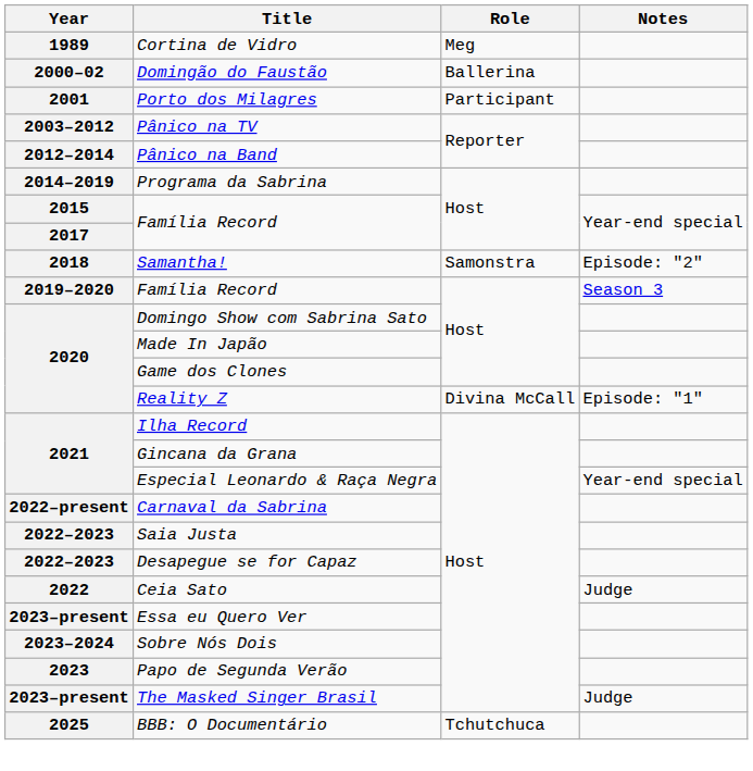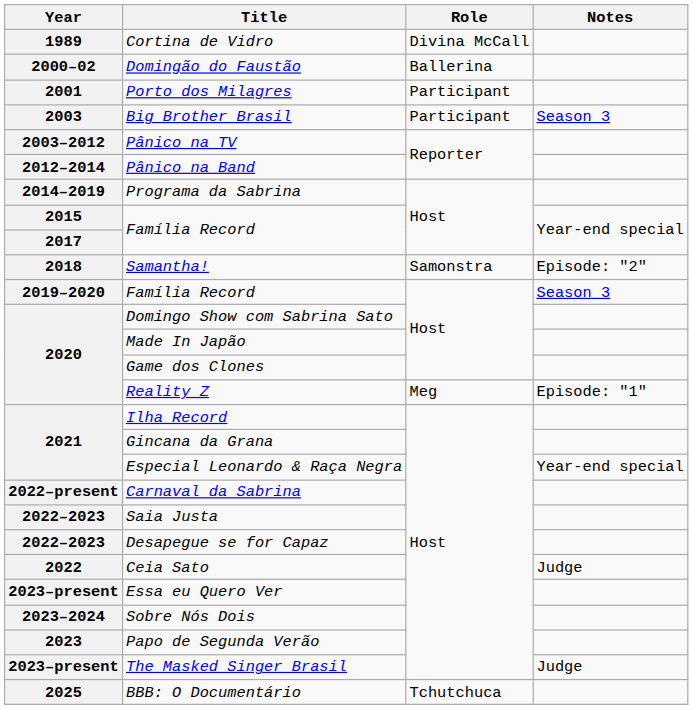Cortina de Vidro | Role: Meg -> Divina McCall
+ row: 2003 | Big Brother Brasil | Participant | Season 3
Reality Z | Role: Divina McCall -> Meg
